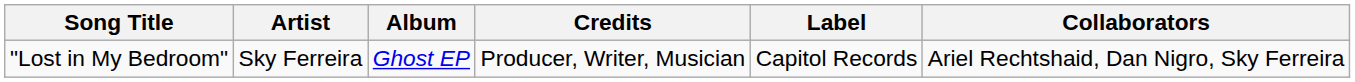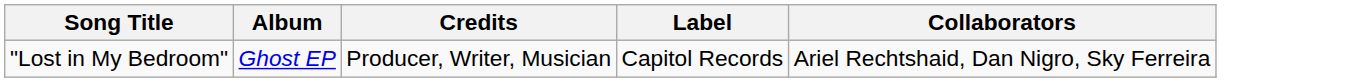- column: Artist | Sky Ferreira
